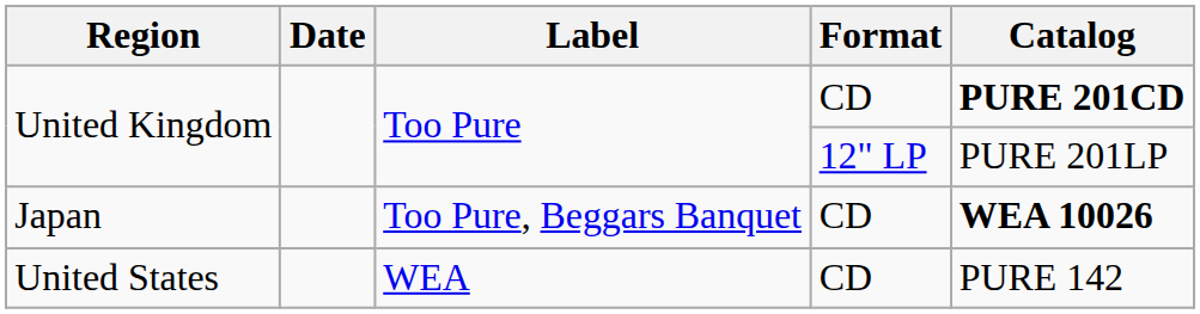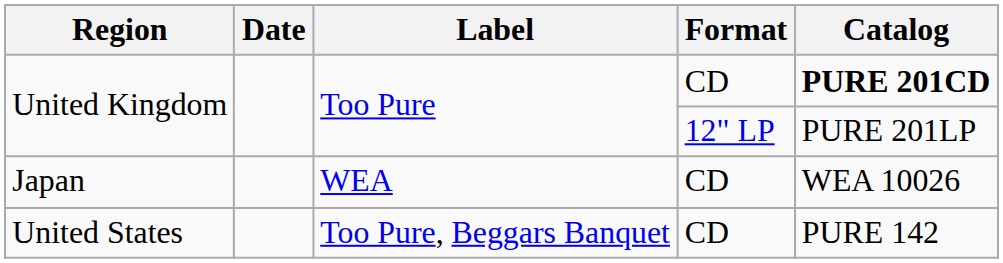Japan | Label: Too Pure, Beggars Banquet -> WEA
Japan | Catalog: bold -> normal
United States | Label: WEA -> Too Pure, Beggars Banquet
